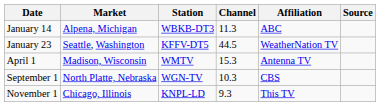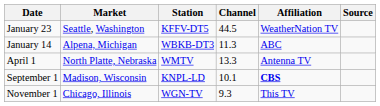rows swapped: January 14 <-> January 23
April 1 | Market: Madison, Wisconsin -> North Platte, Nebraska
April 1 | Channel: 15.3 -> 13.3
September 1 | Market: North Platte, Nebraska -> Madison, Wisconsin
September 1 | Station: WGN-TV -> KNPL-LD
September 1 | Channel: 10.3 -> 10.1
September 1 | Affiliation: normal -> bold
November 1 | Station: KNPL-LD -> WGN-TV
